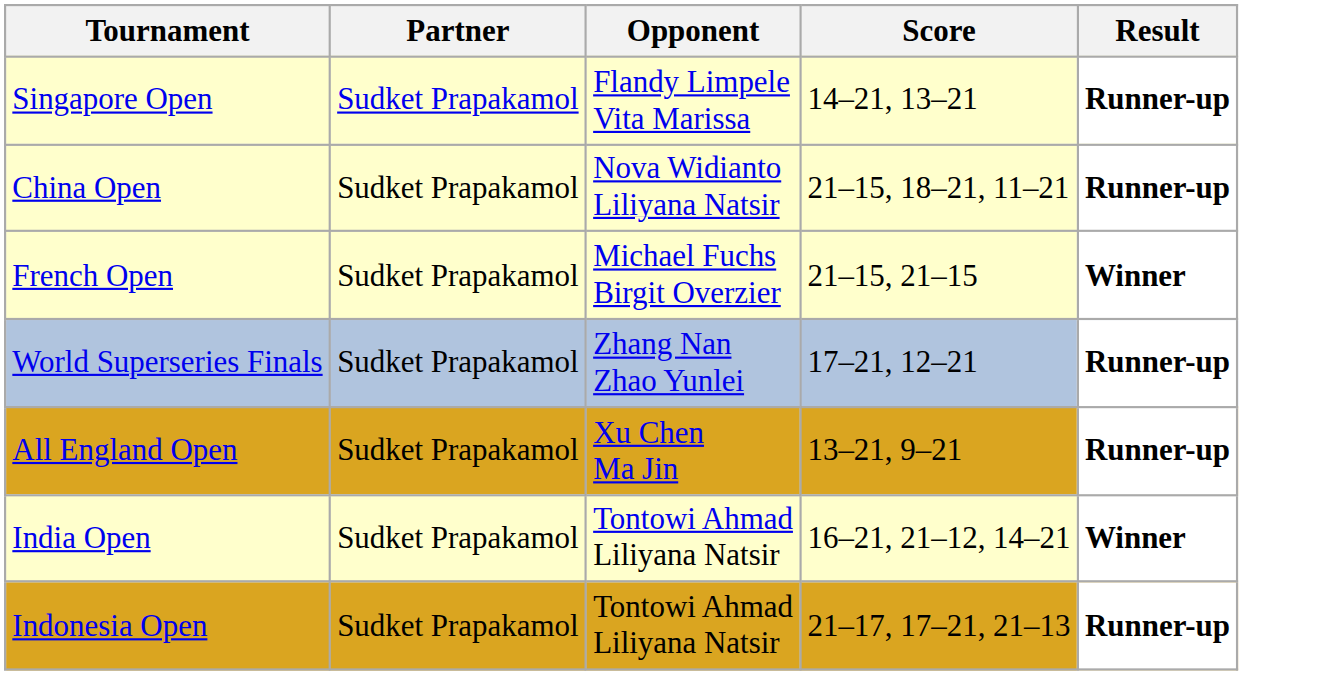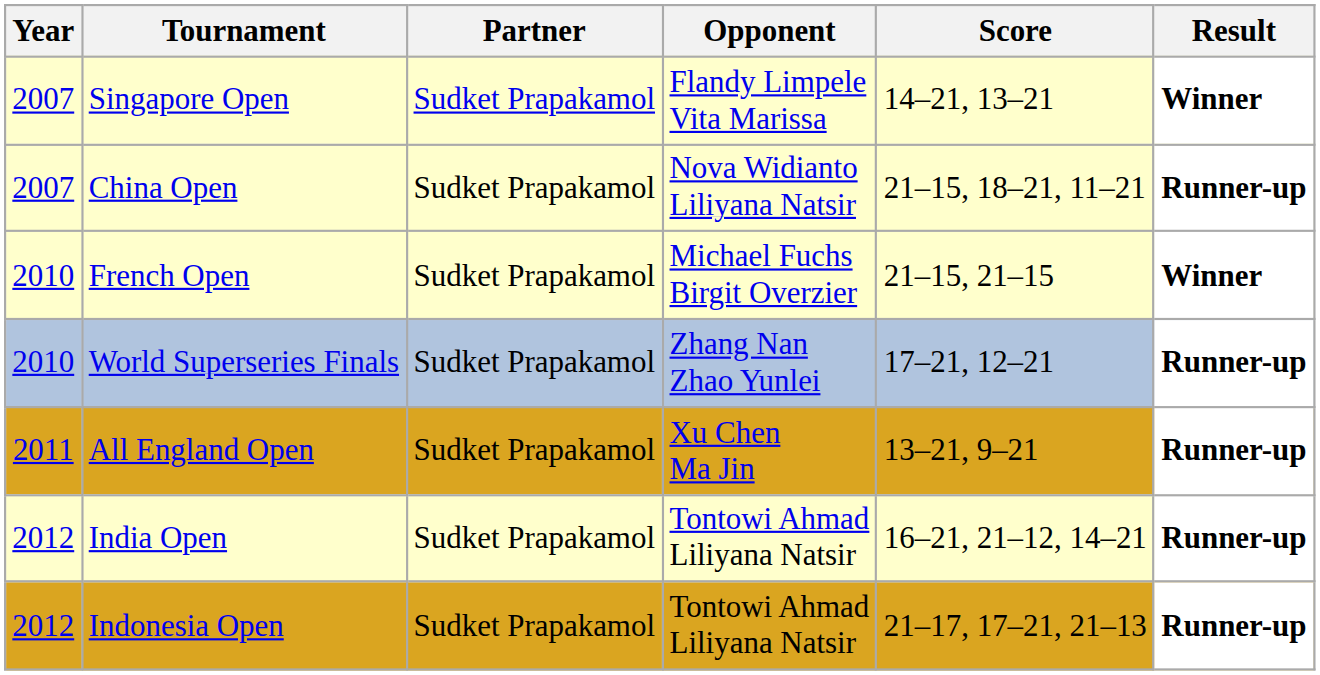+ column: Year | 2007 | 2007 | 2010 | 2010 | 2011 | 2012 | 2012
Singapore Open | Result: Runner-up -> Winner
India Open | Result: Winner -> Runner-up
